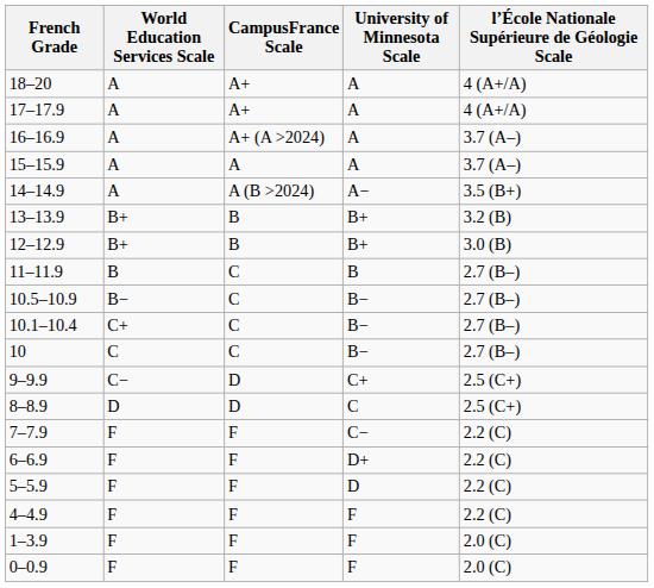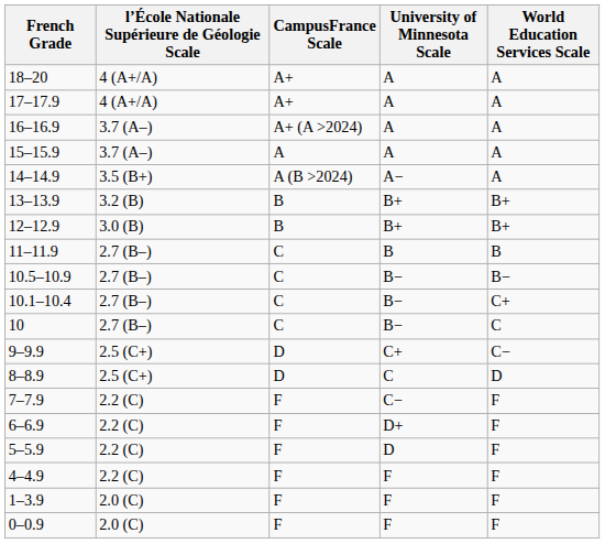columns swapped: World Education Services Scale <-> l’École Nationale Supérieure de Géologie Scale
